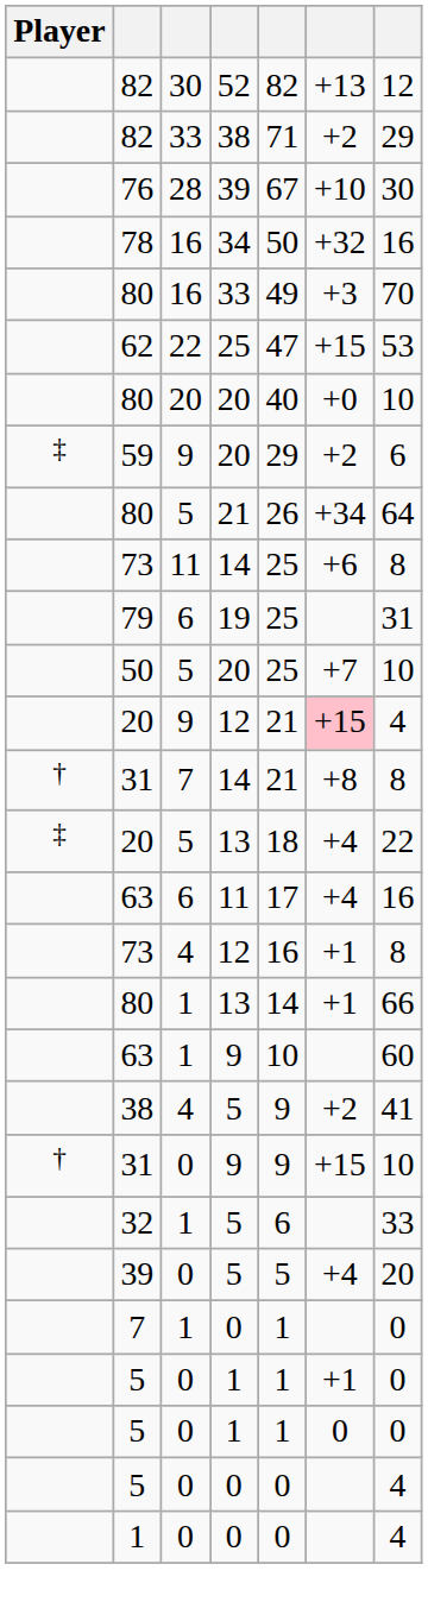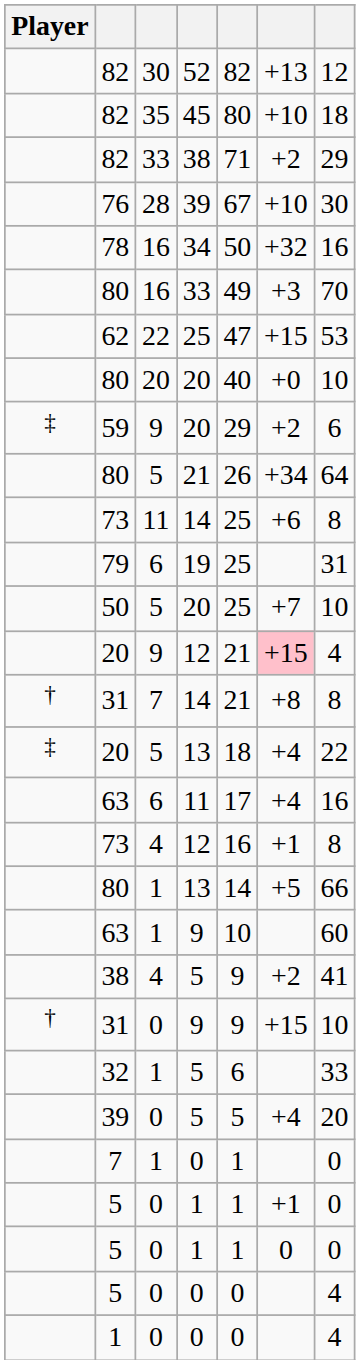+ row: 82 | 35 | 45 | 80 | +10 | 18
80 / 13 | column 6: +1 -> +5
